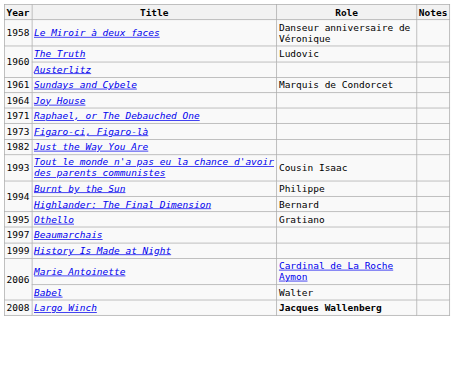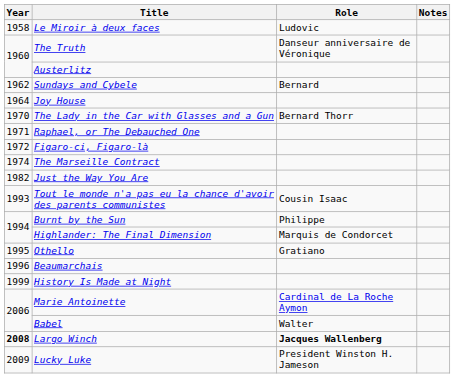Le Miroir à deux faces | Role: Danseur anniversaire de Véronique -> Ludovic
The Truth | Role: Ludovic -> Danseur anniversaire de Véronique
Sundays and Cybele | Year: 1961 -> 1962
Sundays and Cybele | Role: Marquis de Condorcet -> Bernard
+ row: 1970 | The Lady in the Car with Glasses and a Gun | Bernard Thorr
Figaro-ci, Figaro-là | Year: 1973 -> 1972
+ row: 1974 | The Marseille Contract
Highlander: The Final Dimension | Role: Bernard -> Marquis de Condorcet
Beaumarchais | Year: 1997 -> 1996
Largo Winch | Year: normal -> bold
+ row: 2009 | Lucky Luke | President Winston H. Jameson
